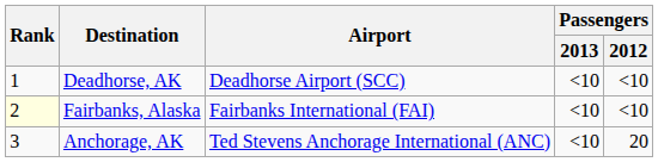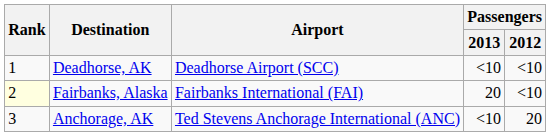Fairbanks, Alaska | Passengers / 2013: <10 -> 20
